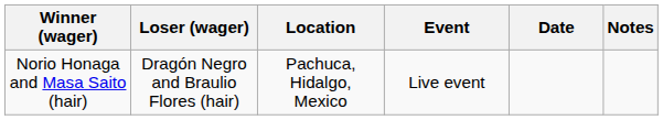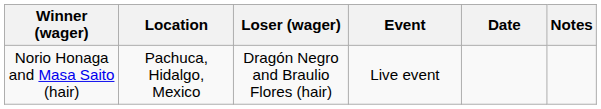columns swapped: Loser (wager) <-> Location
